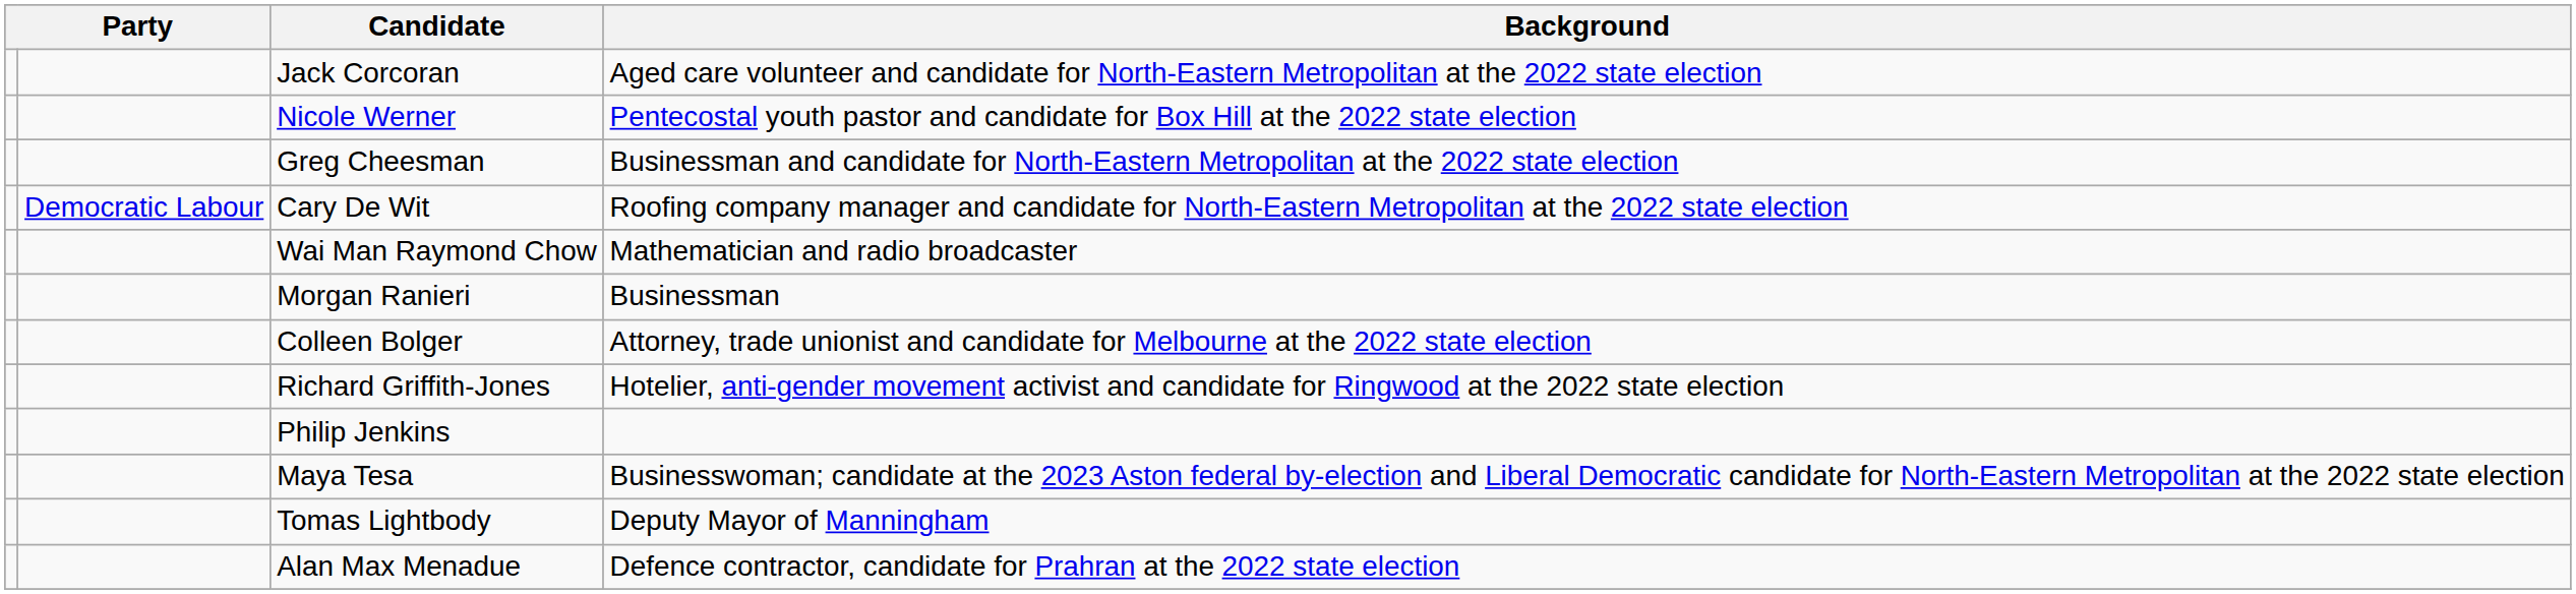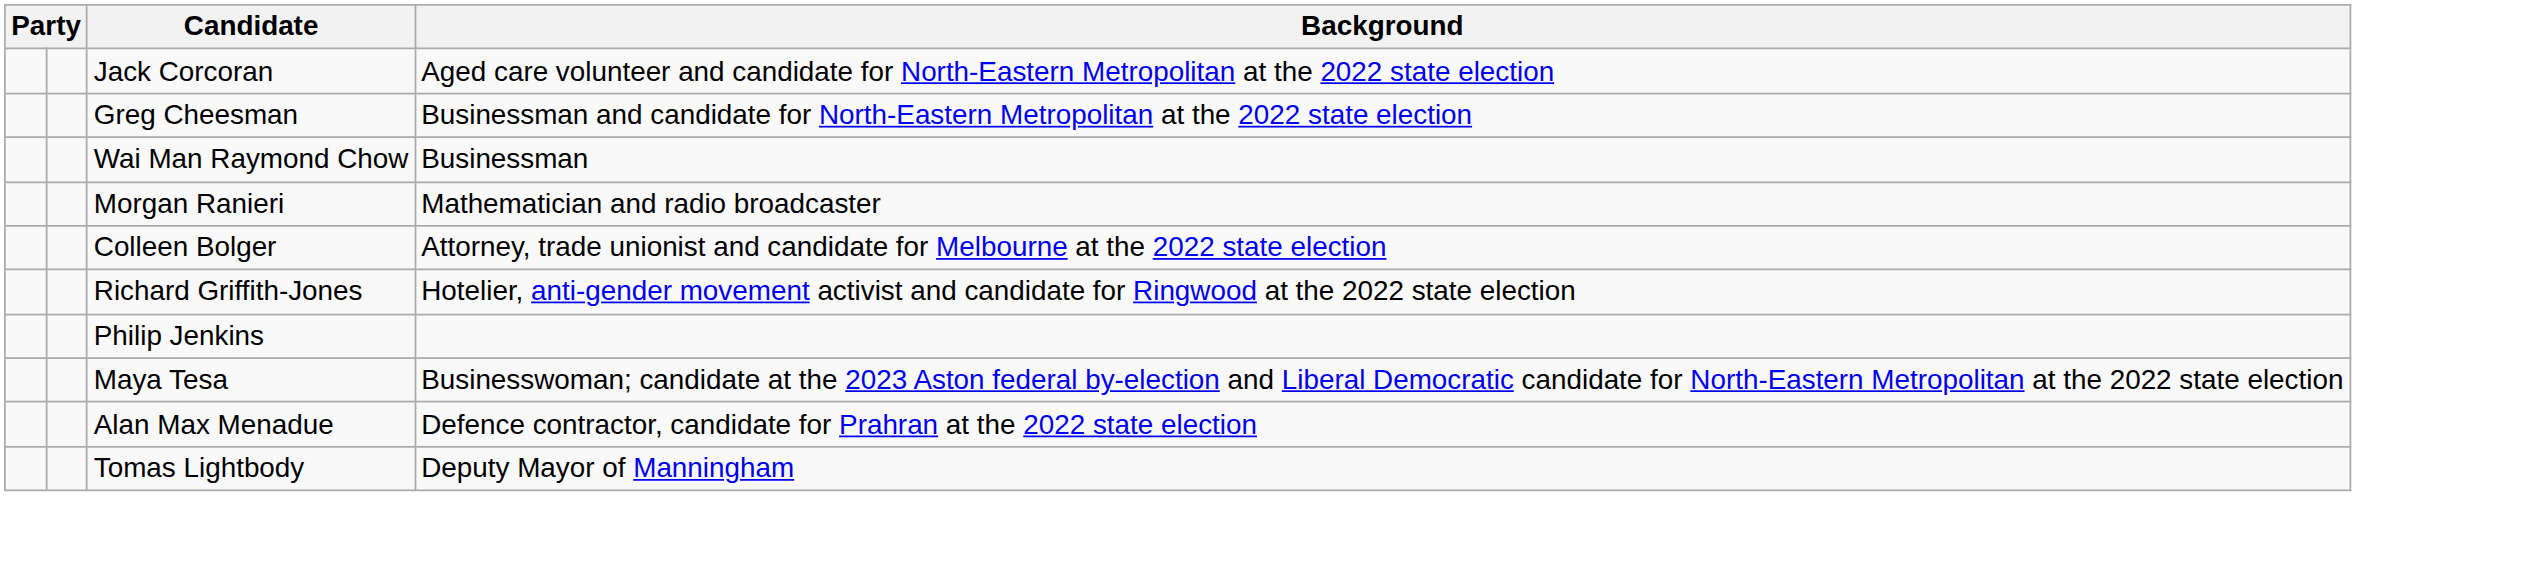- row: Nicole Werner | Pentecostal youth pastor and candidate for Box Hill at the 2022 state election
- row: Democratic Labour | Cary De Wit | Roofing company manager and candidate for North-Eastern Metropolitan at the 2022 state election
Wai Man Raymond Chow | Background: Mathematician and radio broadcaster -> Businessman
Morgan Ranieri | Background: Businessman -> Mathematician and radio broadcaster
rows swapped: Tomas Lightbody <-> Alan Max Menadue
